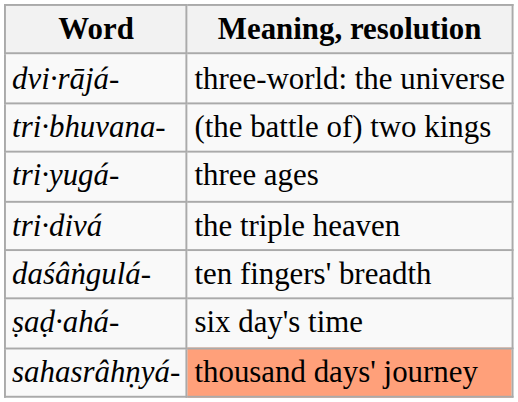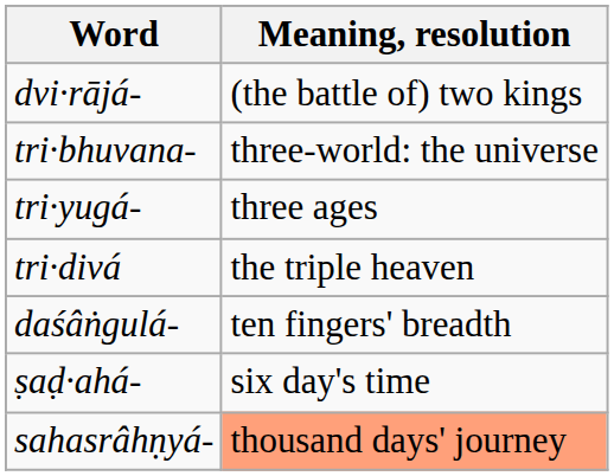dvi·rājá- | Meaning, resolution: three-world: the universe -> (the battle of) two kings
tri·bhuvana- | Meaning, resolution: (the battle of) two kings -> three-world: the universe
